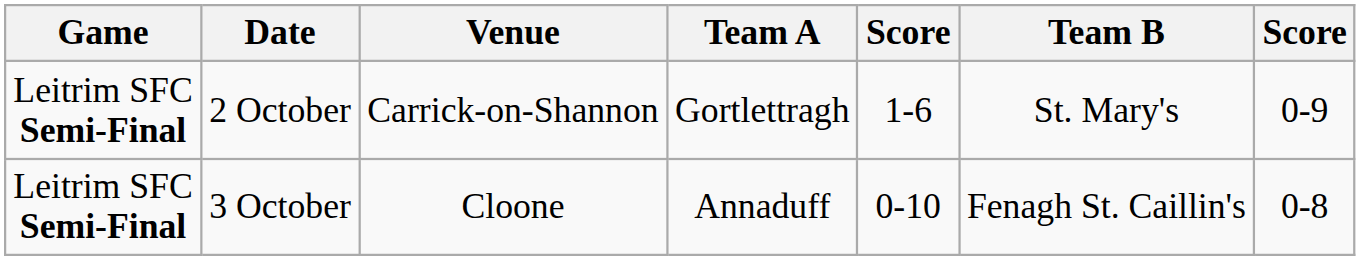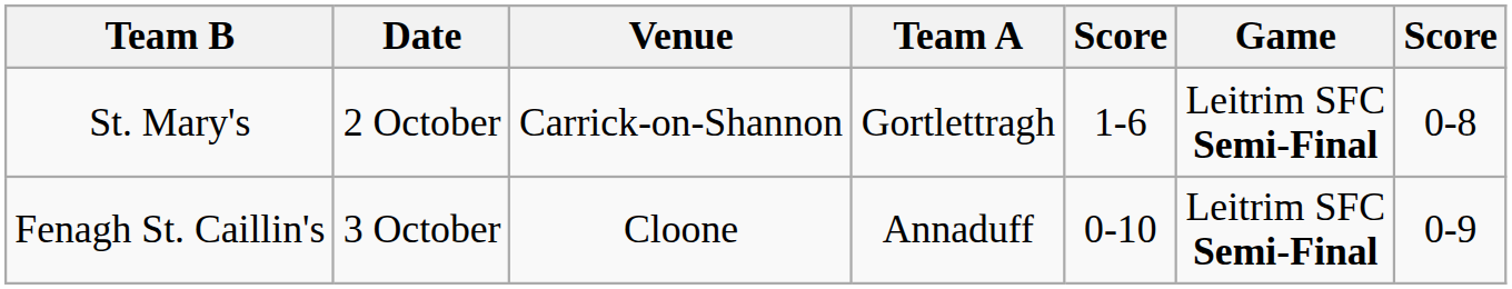columns swapped: Game <-> Team B
2 October | column 7: 0-9 -> 0-8
3 October | column 7: 0-8 -> 0-9
